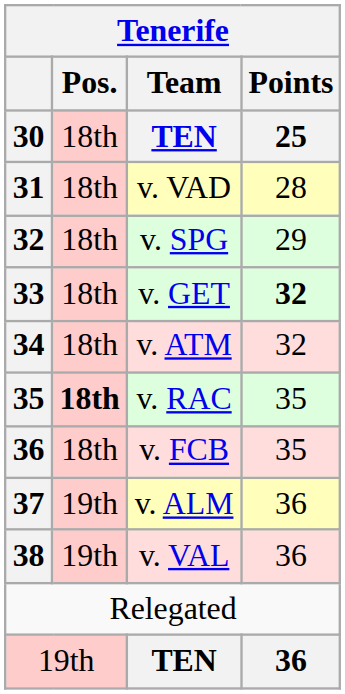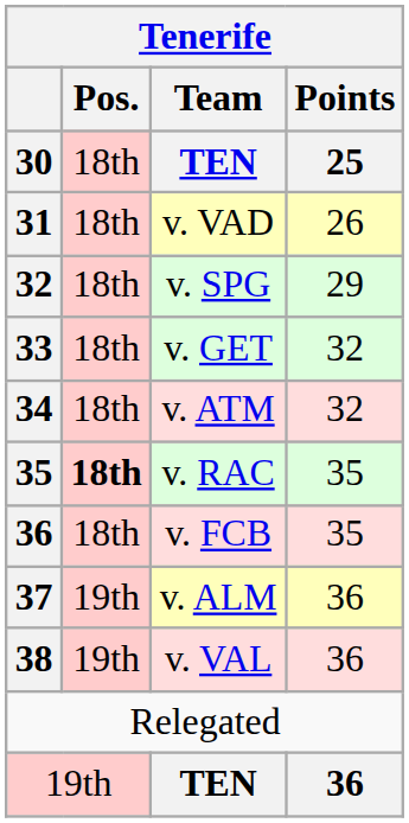v. VAD | Points: 28 -> 26
v. GET | Points: bold -> normal
